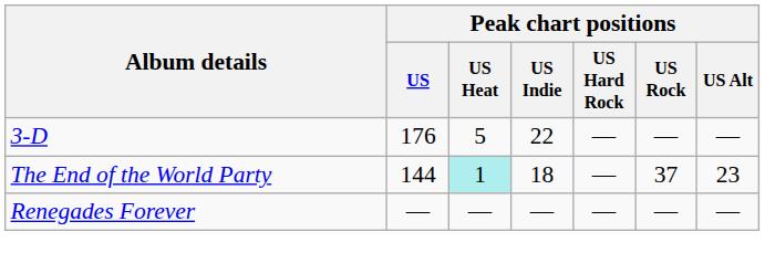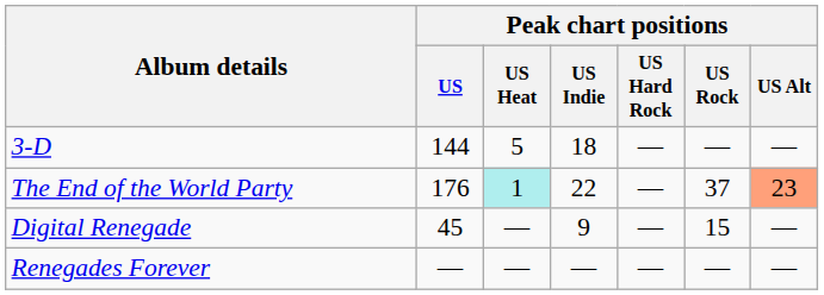3-D | Peak chart positions / US: 176 -> 144
3-D | Peak chart positions / US Indie: 22 -> 18
The End of the World Party | Peak chart positions / US: 144 -> 176
The End of the World Party | Peak chart positions / US Indie: 18 -> 22
The End of the World Party | Peak chart positions / US Alt: no background -> lightsalmon background
+ row: Digital Renegade | 45 | — | 9 | — | 15 | —
